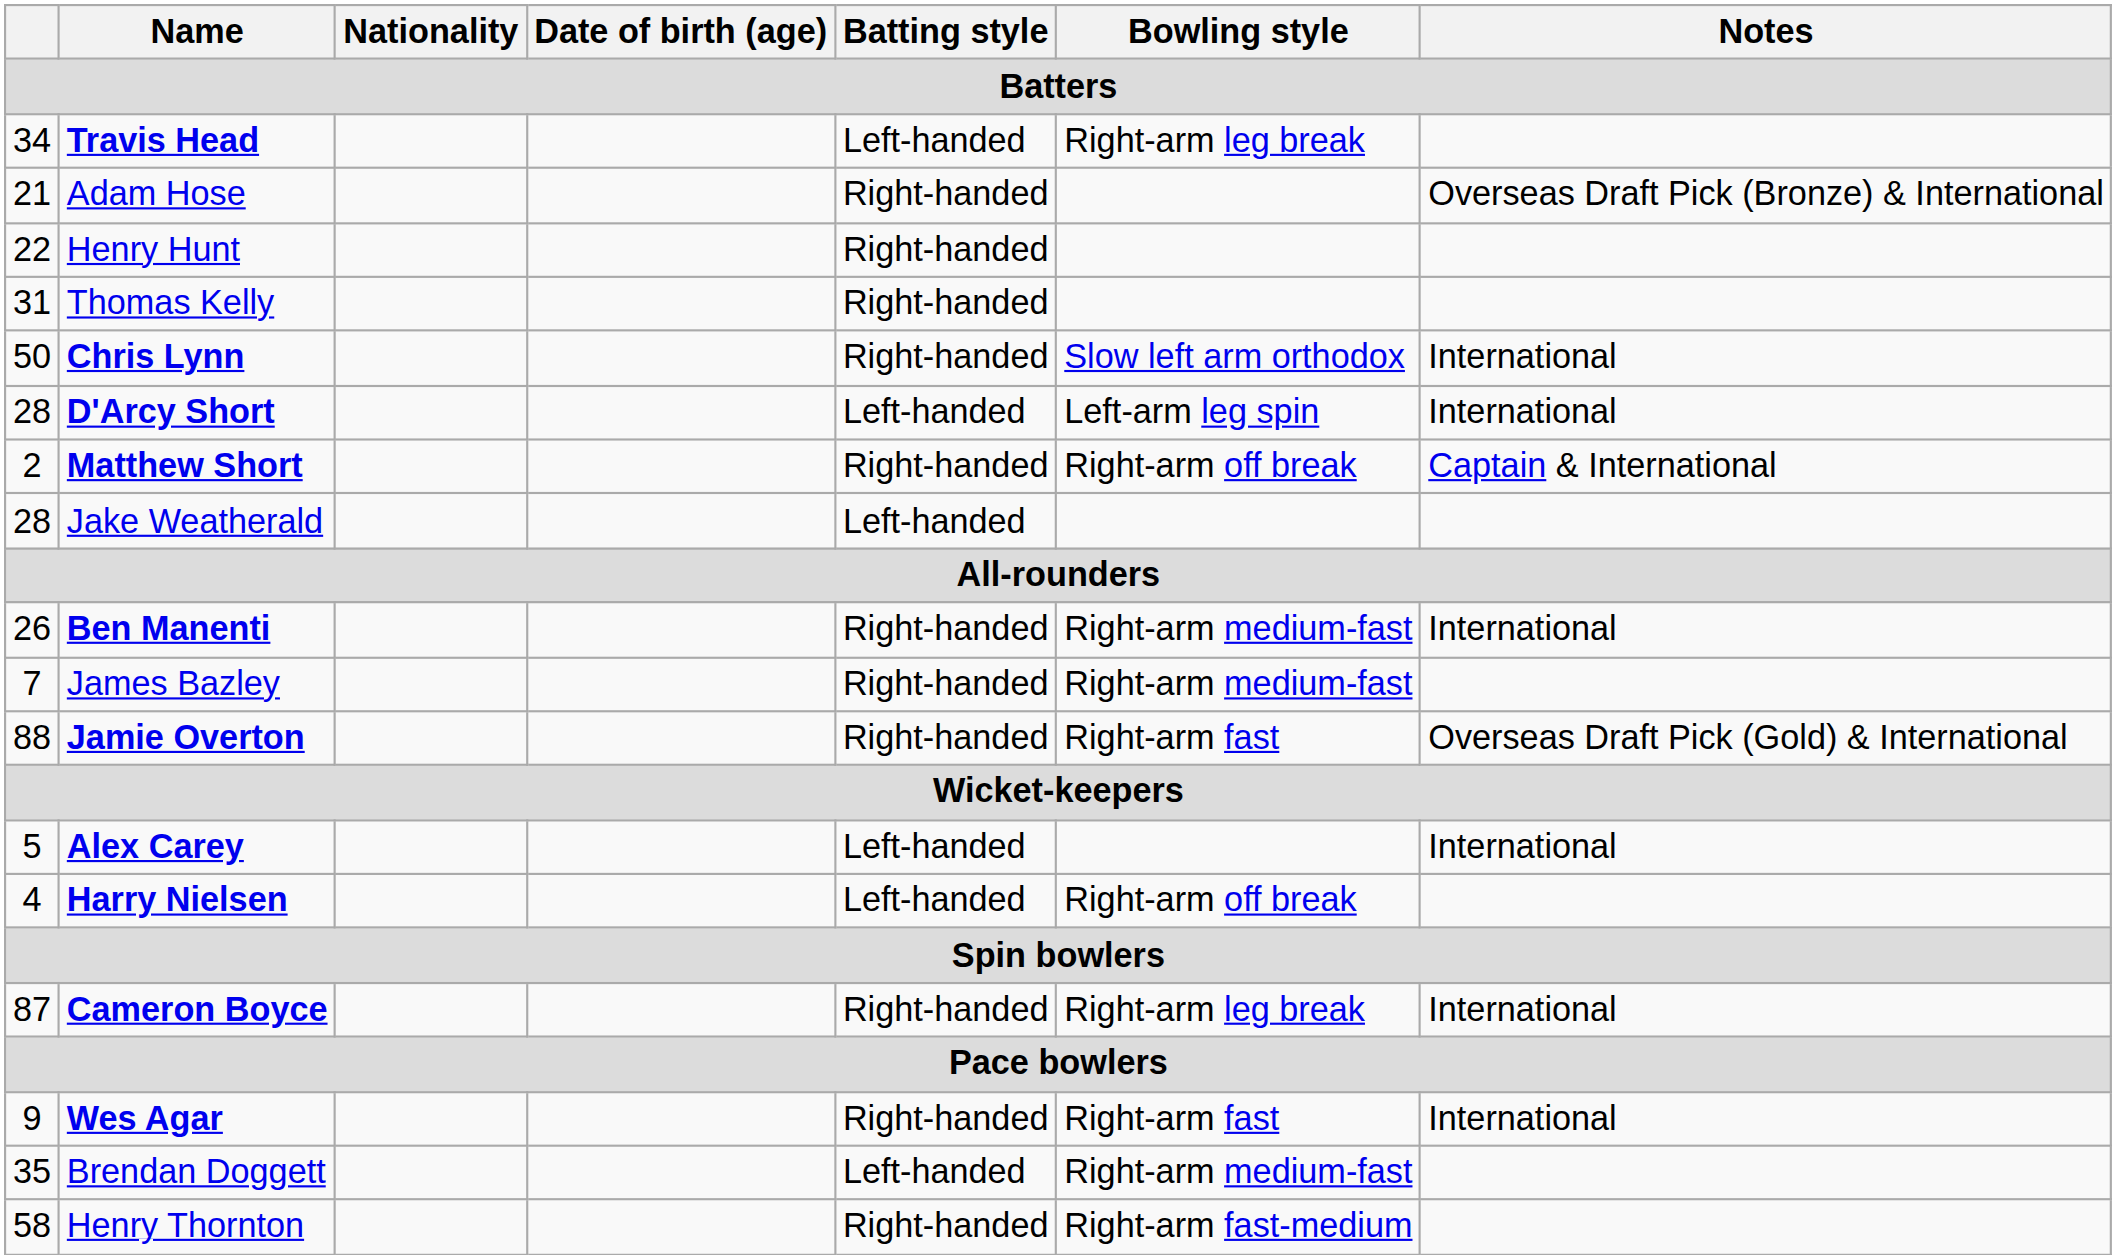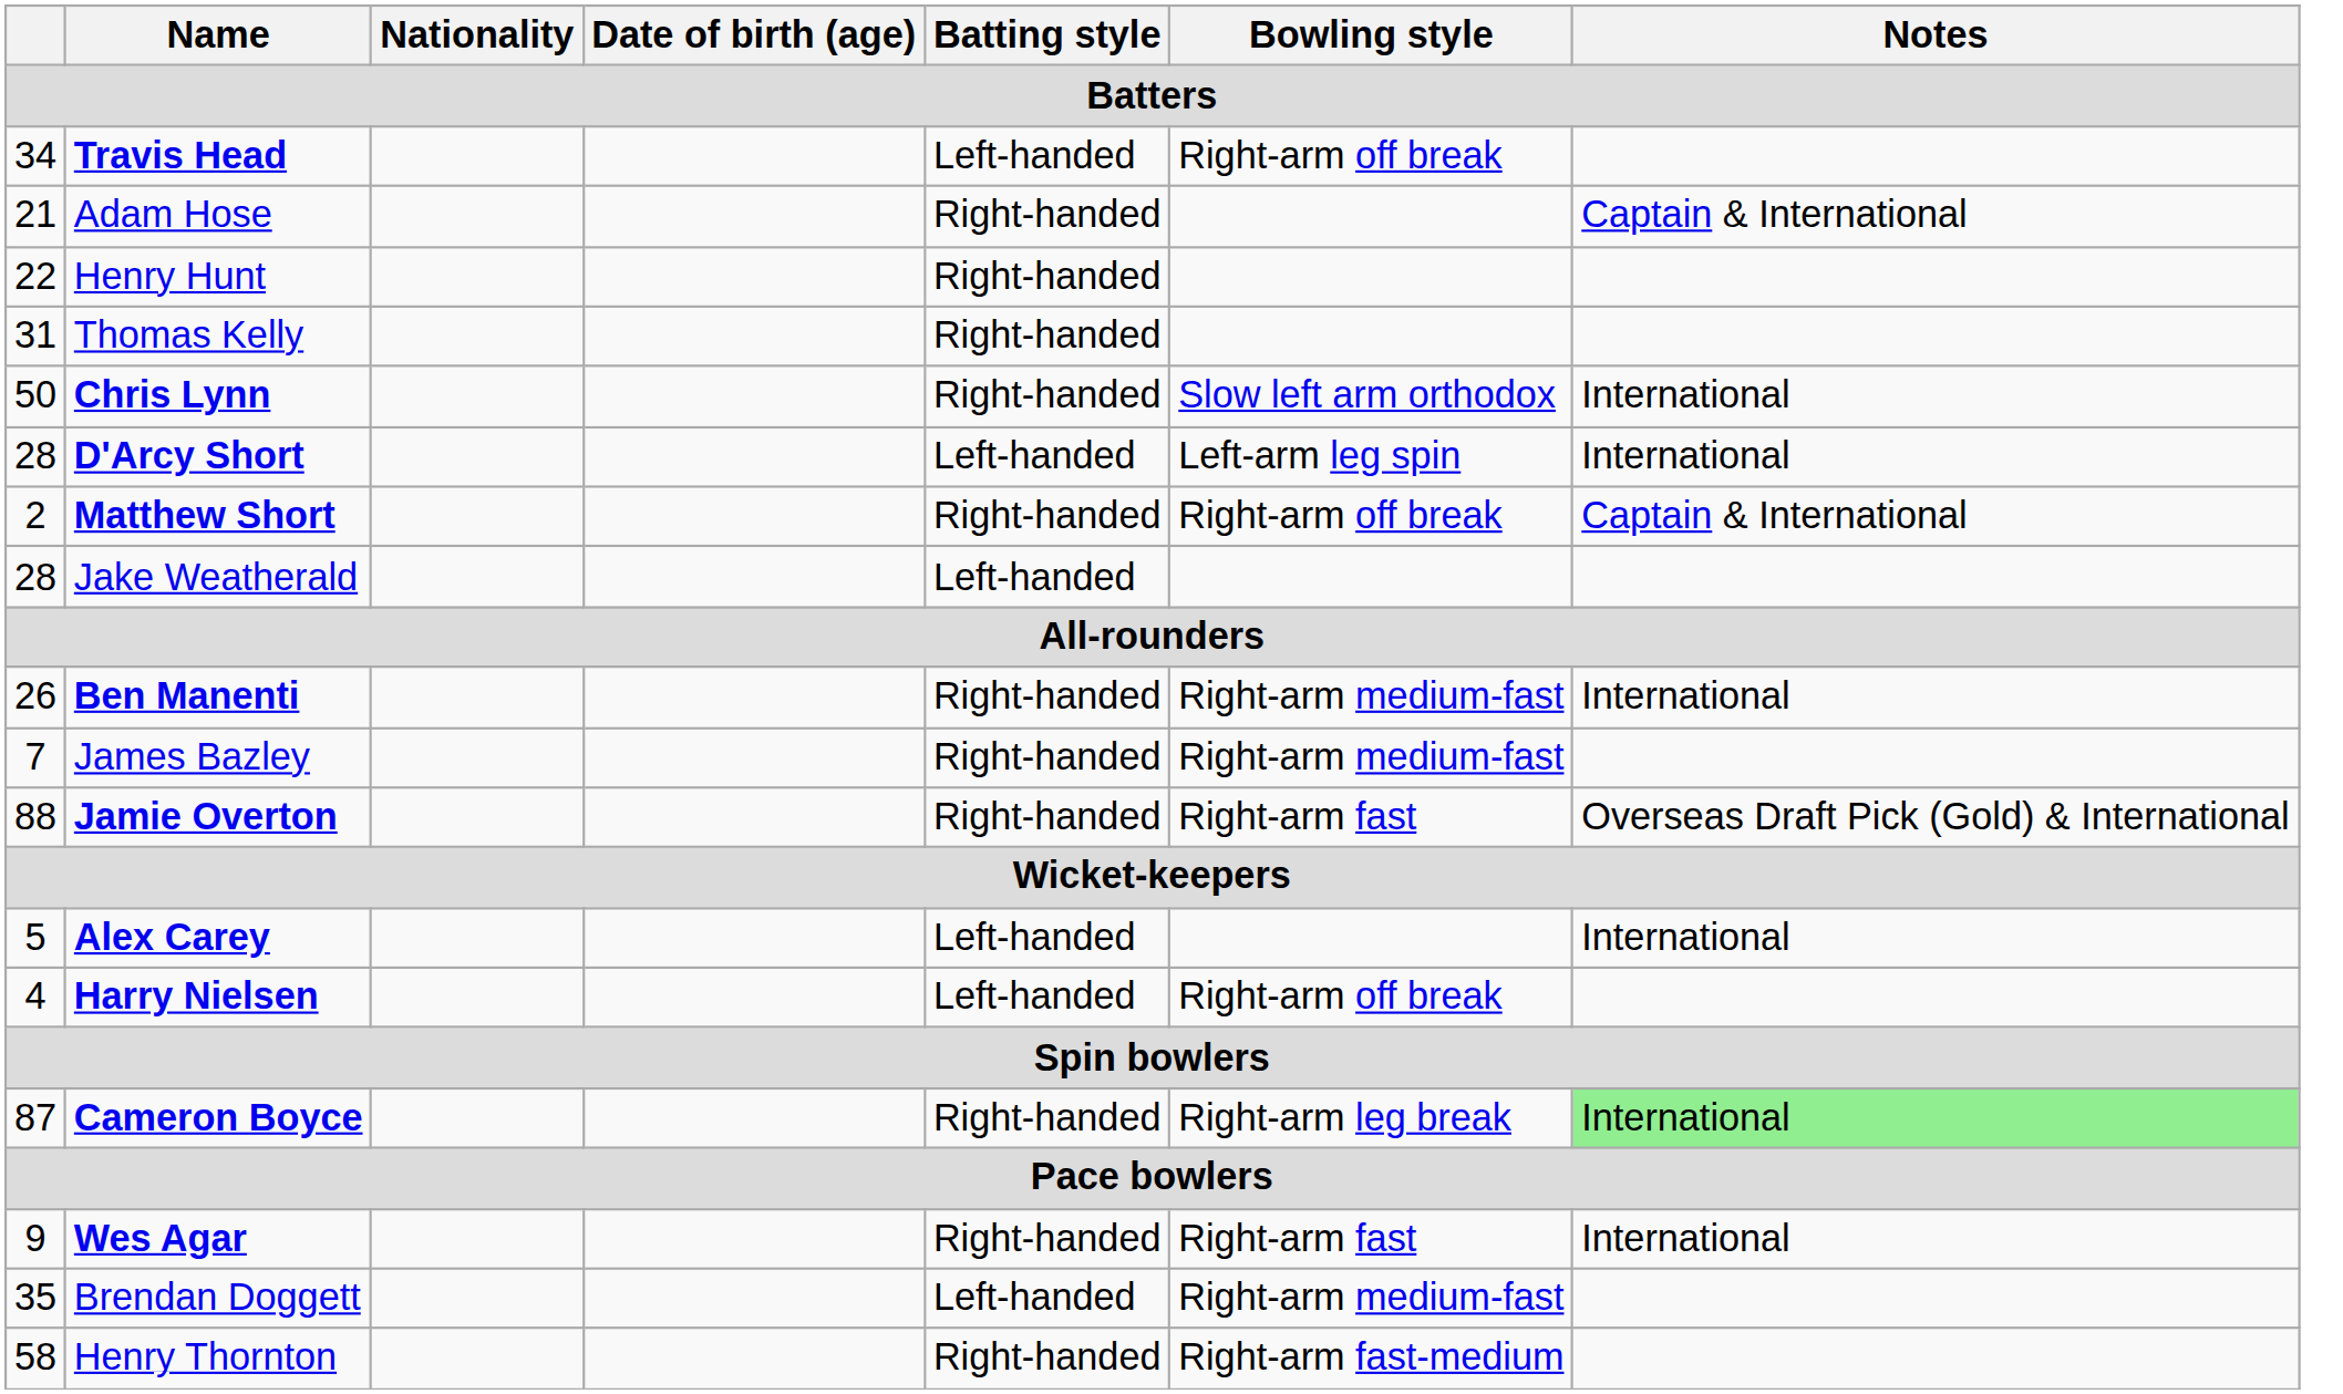Travis Head | Bowling style: Right-arm leg break -> Right-arm off break
Adam Hose | Notes: Overseas Draft Pick (Bronze) & International -> Captain & International
Cameron Boyce | Notes: no background -> lightgreen background
